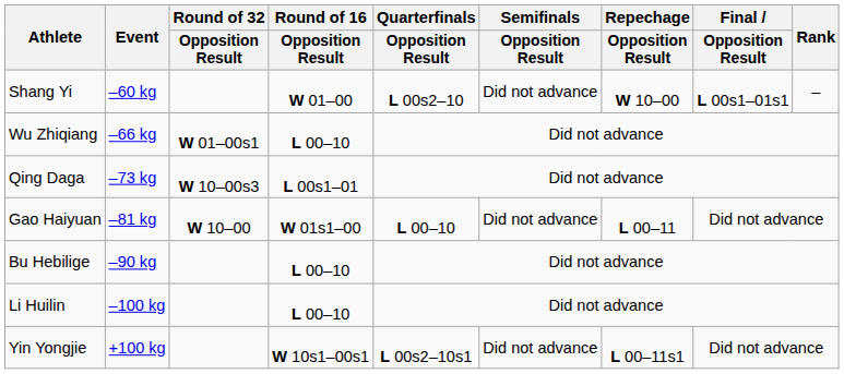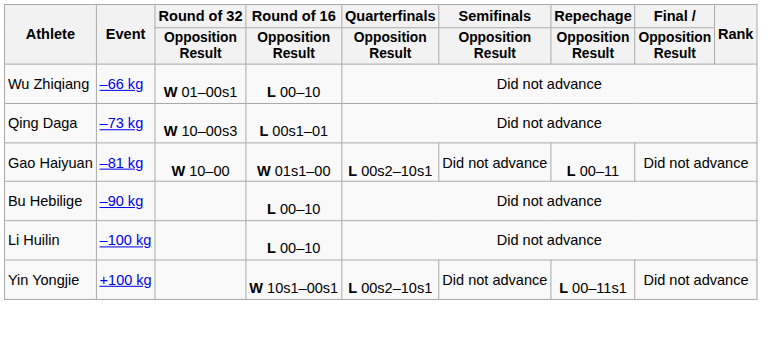- row: Shang Yi | –60 kg | W 01–00 | L 00s2–10 | Did not advance | W 10–00 | L 00s1–01s1 | –
Gao Haiyuan | Quarterfinals / Opposition Result: L 00–10 -> L 00s2–10s1
